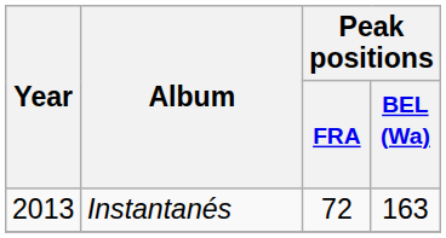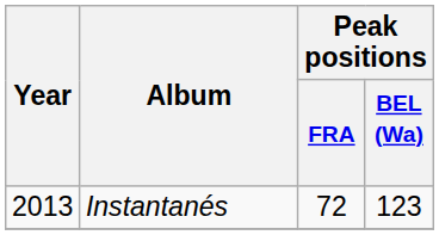Instantanés | Peak positions / BEL (Wa): 163 -> 123
